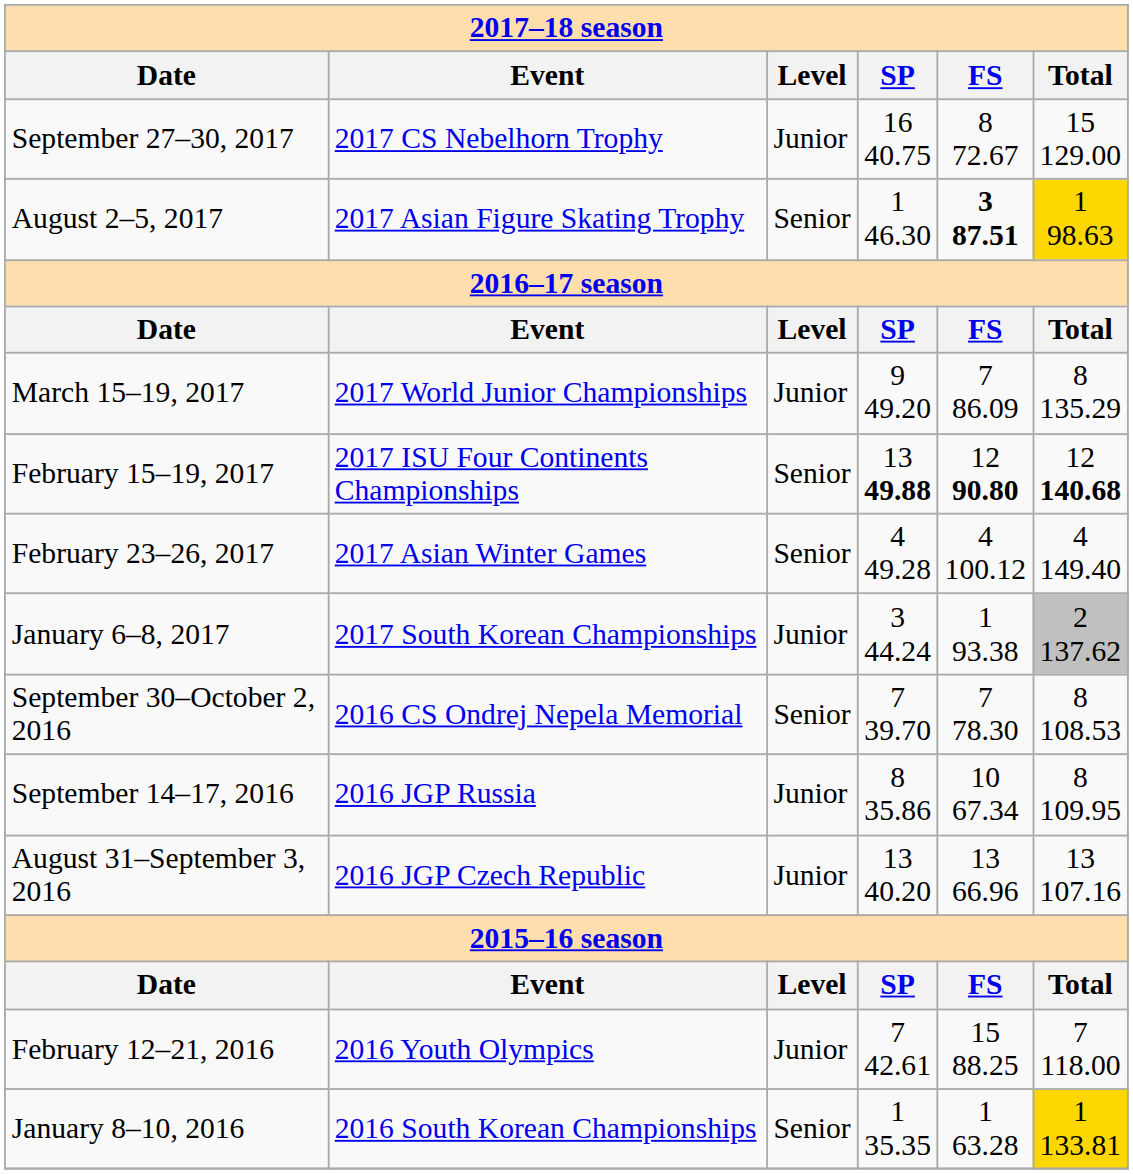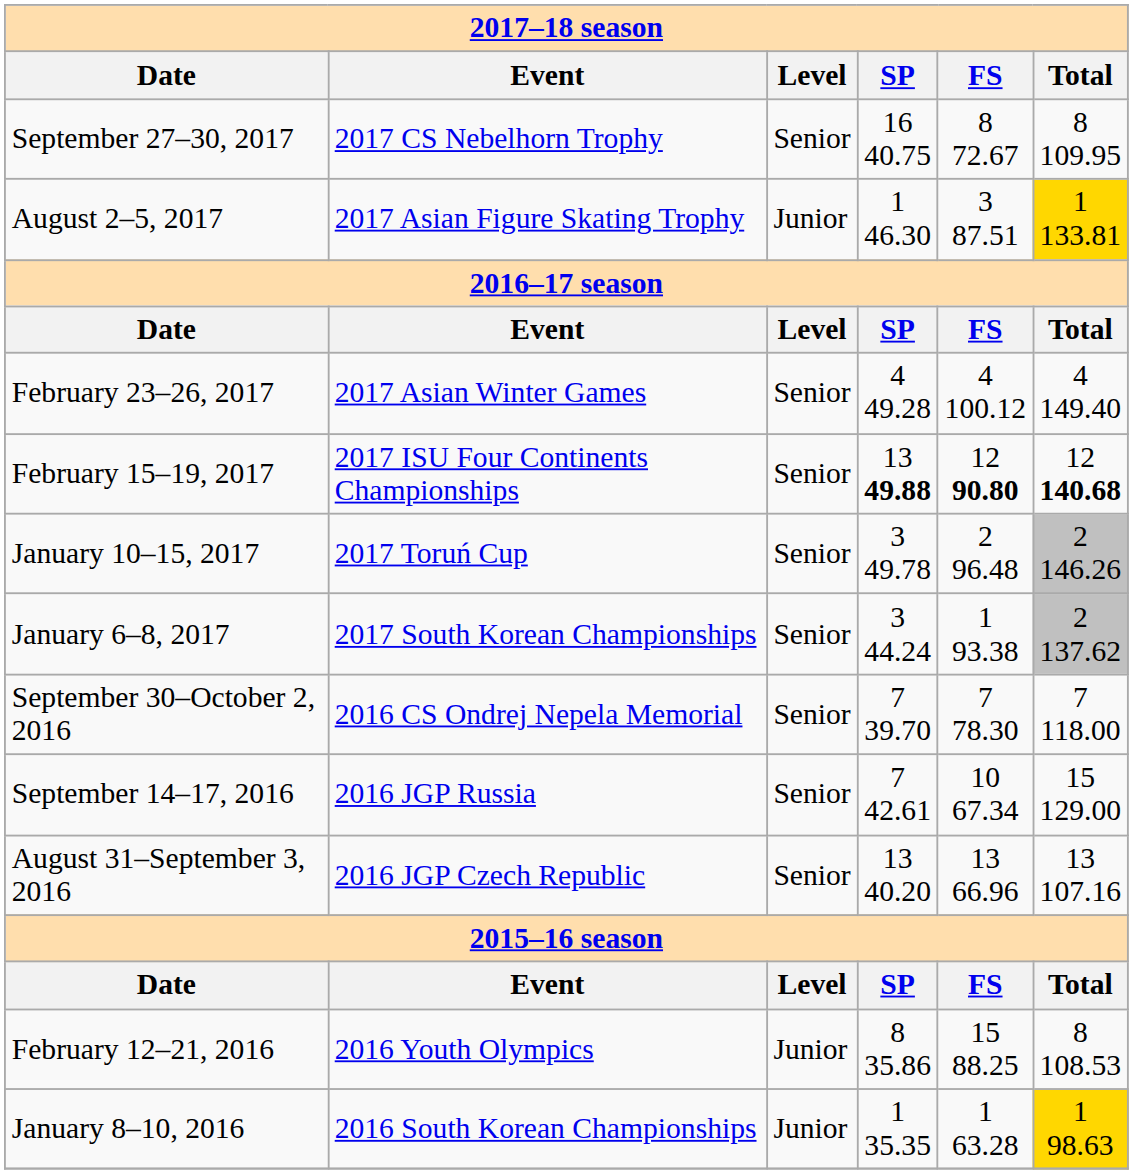September 27–30, 2017 | Level: Junior -> Senior
September 27–30, 2017 | Total: 15 129.00 -> 8 109.95
August 2–5, 2017 | Level: Senior -> Junior
August 2–5, 2017 | FS: bold -> normal
August 2–5, 2017 | Total: 1 98.63 -> 1 133.81
- row: March 15–19, 2017 | 2017 World Junior Championships | Junior | 9 49.20 | 7 86.09 | 8 135.29
rows swapped: February 23–26, 2017 <-> February 15–19, 2017
+ row: January 10–15, 2017 | 2017 Toruń Cup | Senior | 3 49.78 | 2 96.48 | 2 146.26
January 6–8, 2017 | Level: Junior -> Senior
September 30–October 2, 2016 | Total: 8 108.53 -> 7 118.00
September 14–17, 2016 | Level: Junior -> Senior
September 14–17, 2016 | SP: 8 35.86 -> 7 42.61
September 14–17, 2016 | Total: 8 109.95 -> 15 129.00
August 31–September 3, 2016 | Level: Junior -> Senior
February 12–21, 2016 | SP: 7 42.61 -> 8 35.86
February 12–21, 2016 | Total: 7 118.00 -> 8 108.53
January 8–10, 2016 | Level: Senior -> Junior
January 8–10, 2016 | Total: 1 133.81 -> 1 98.63
